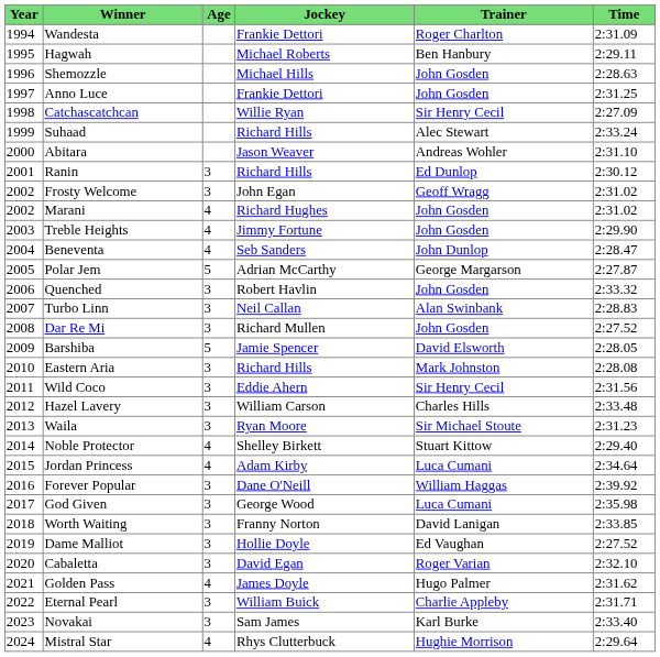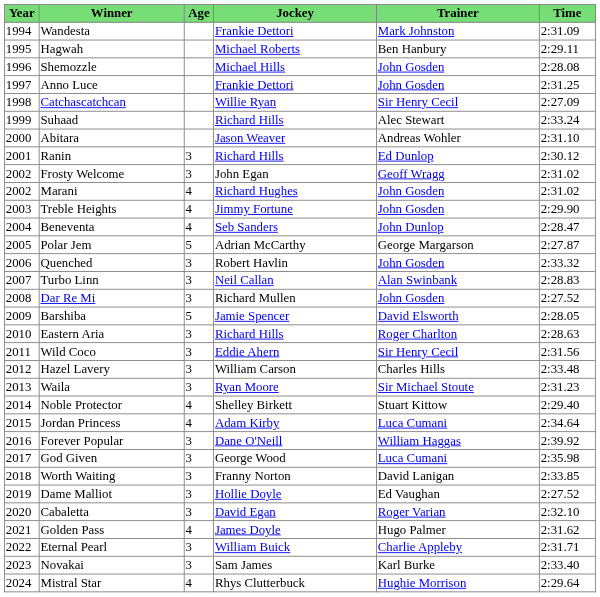Wandesta | Trainer: Roger Charlton -> Mark Johnston
Shemozzle | Time: 2:28.63 -> 2:28.08
Eastern Aria | Trainer: Mark Johnston -> Roger Charlton
Eastern Aria | Time: 2:28.08 -> 2:28.63
